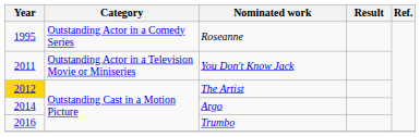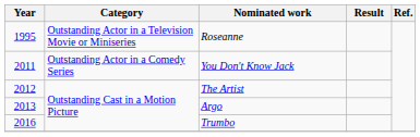Roseanne | Category: Outstanding Actor in a Comedy Series -> Outstanding Actor in a Television Movie or Miniseries
You Don't Know Jack | Category: Outstanding Actor in a Television Movie or Miniseries -> Outstanding Actor in a Comedy Series
The Artist | Year: gold background -> no background
Argo | Year: 2014 -> 2013
